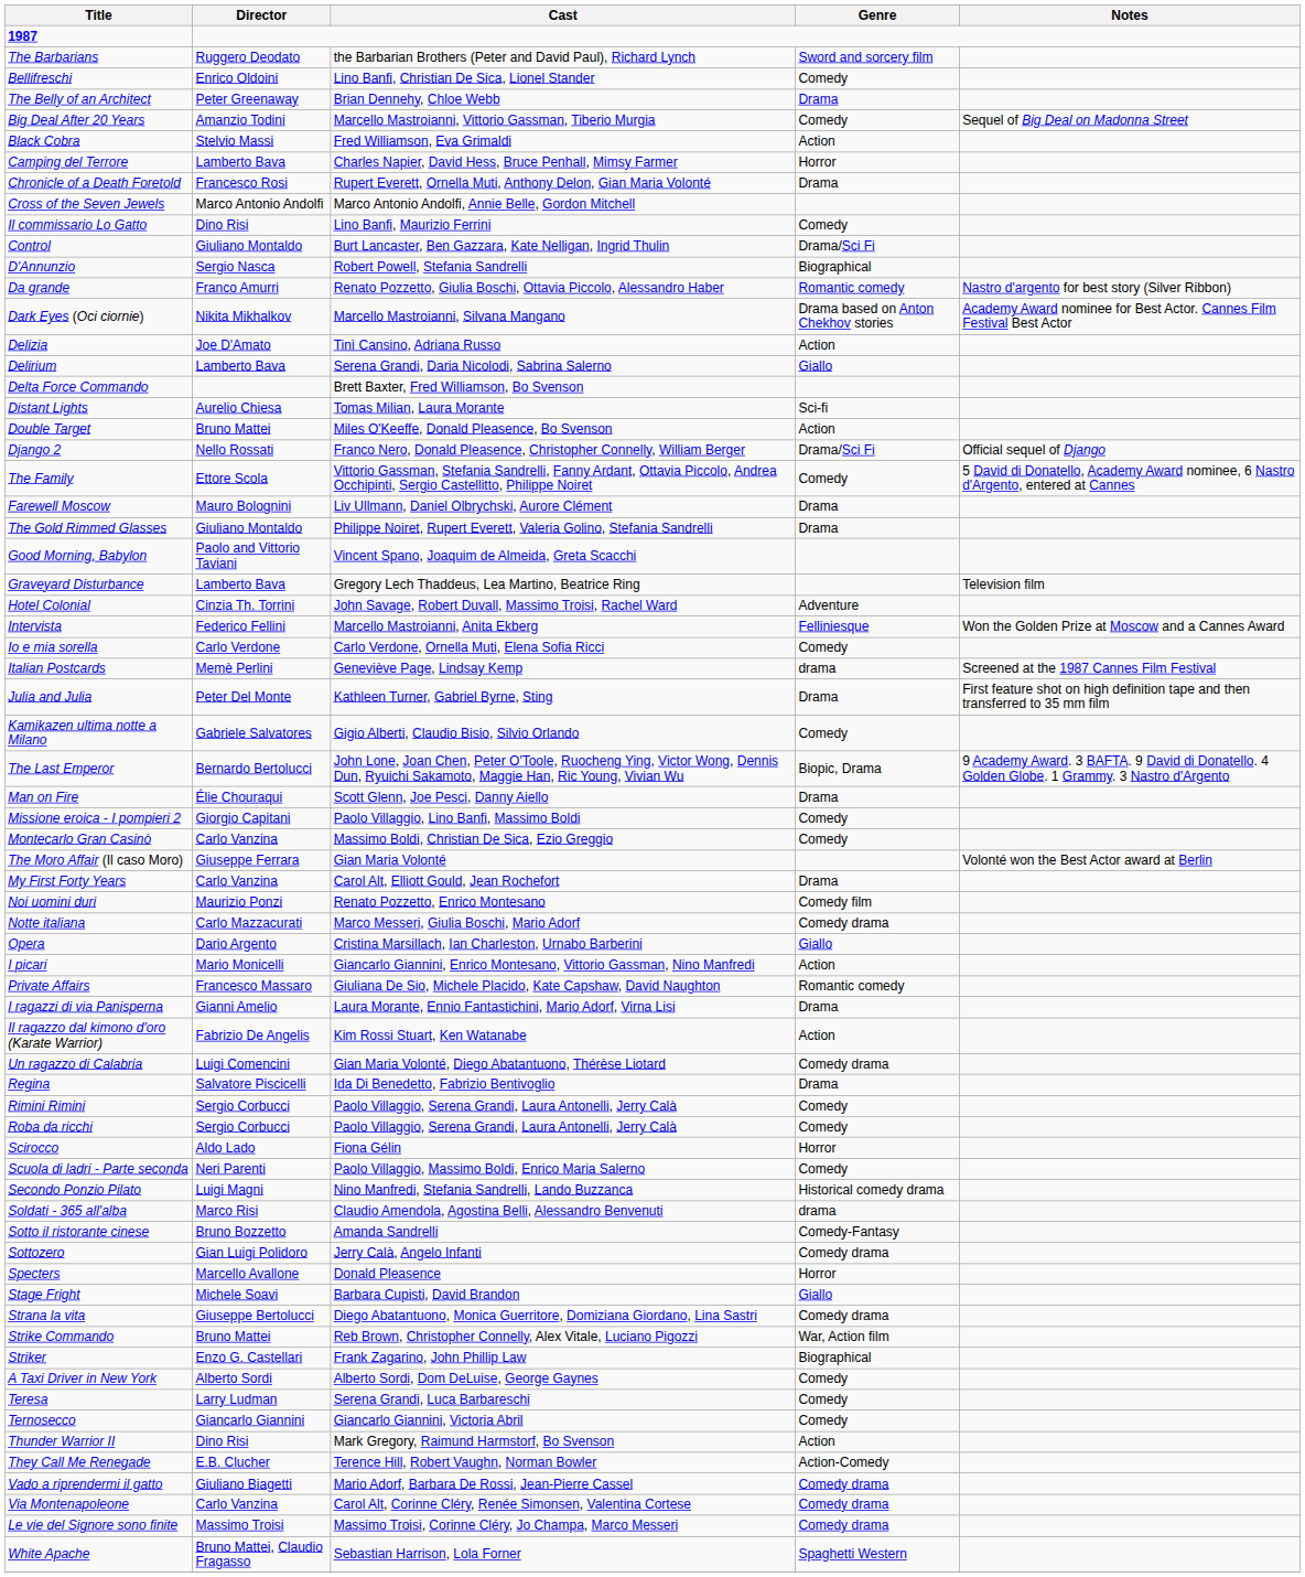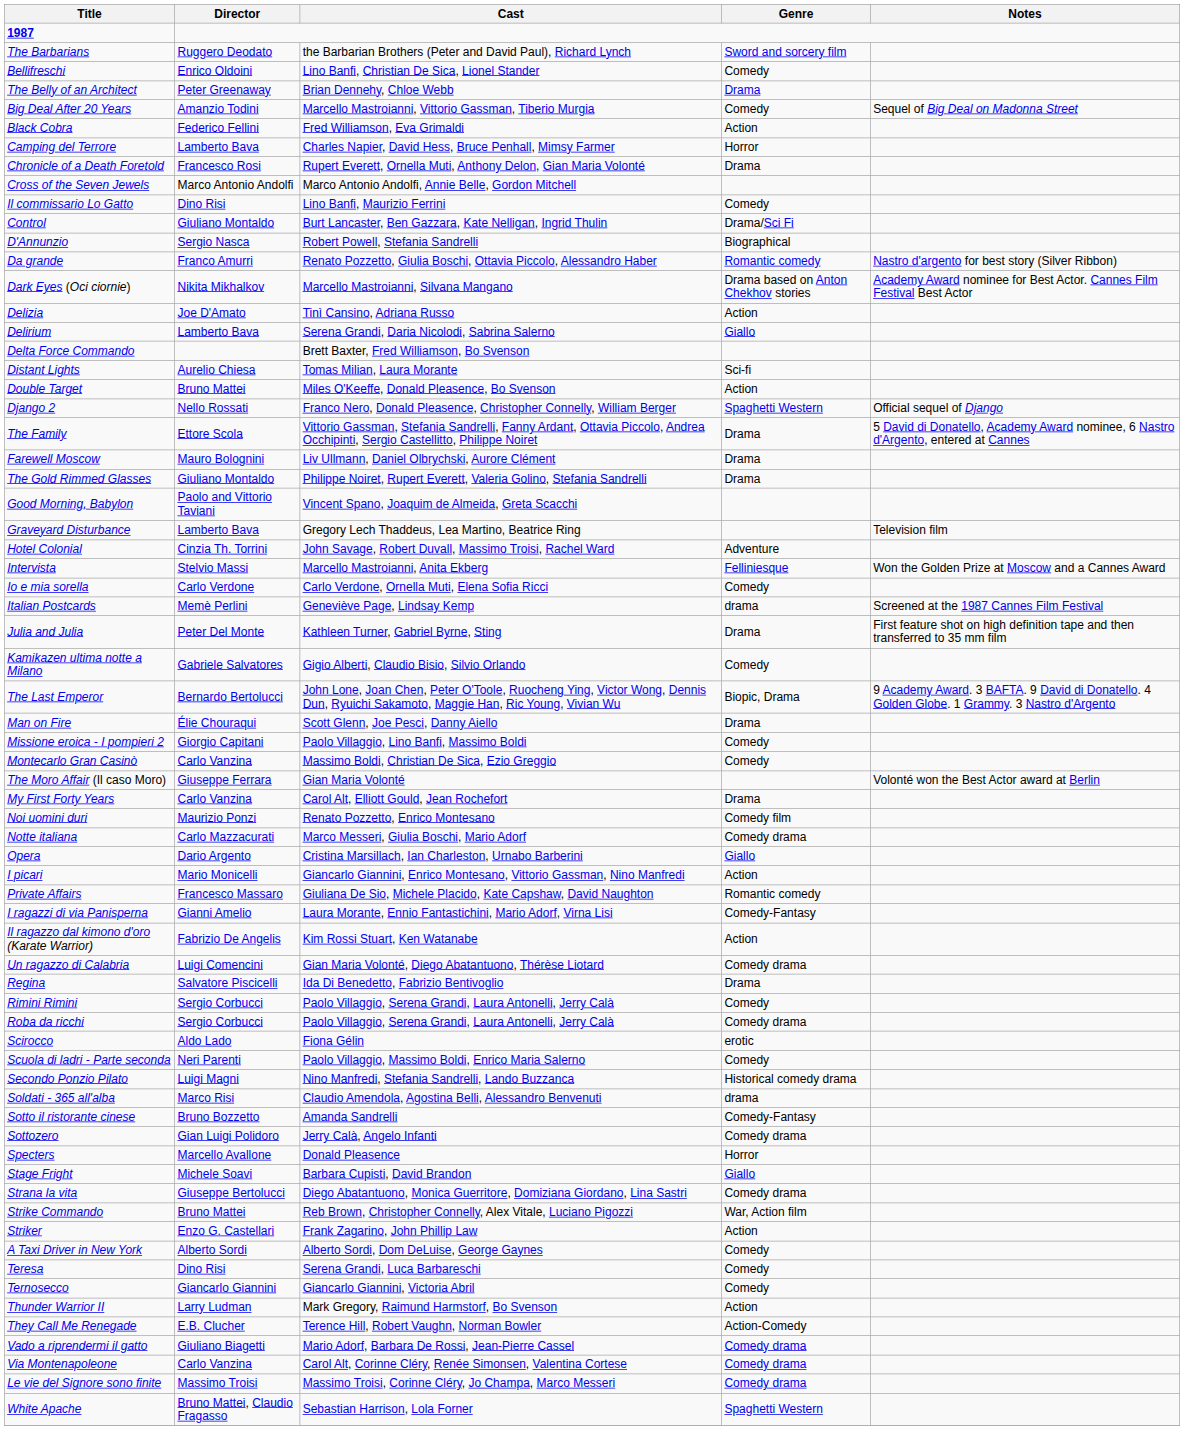Black Cobra | Director: Stelvio Massi -> Federico Fellini
Django 2 | Genre: Drama/Sci Fi -> Spaghetti Western
The Family | Genre: Comedy -> Drama
Intervista | Director: Federico Fellini -> Stelvio Massi
I ragazzi di via Panisperna | Genre: Drama -> Comedy-Fantasy
Roba da ricchi | Genre: Comedy -> Comedy drama
Scirocco | Genre: Horror -> erotic
Striker | Genre: Biographical -> Action
Teresa | Director: Larry Ludman -> Dino Risi
Thunder Warrior II | Director: Dino Risi -> Larry Ludman
